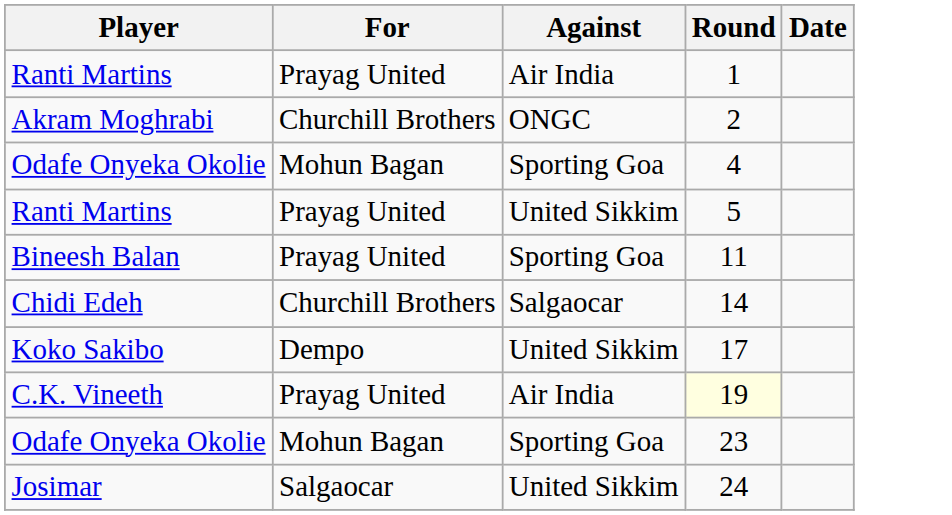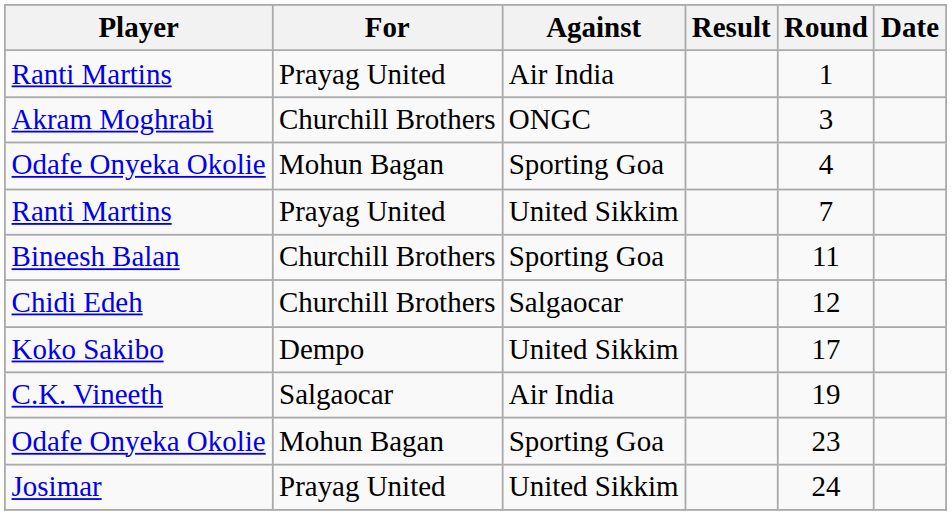+ column: Result
Akram Moghrabi | Round: 2 -> 3
Ranti Martins / United Sikkim | Round: 5 -> 7
Bineesh Balan | For: Prayag United -> Churchill Brothers
Chidi Edeh | Round: 14 -> 12
C.K. Vineeth | For: Prayag United -> Salgaocar
C.K. Vineeth | Round: lightyellow background -> no background
Josimar | For: Salgaocar -> Prayag United
